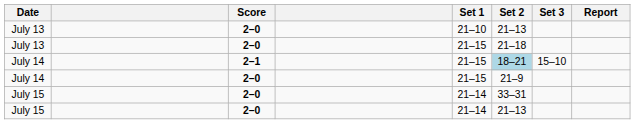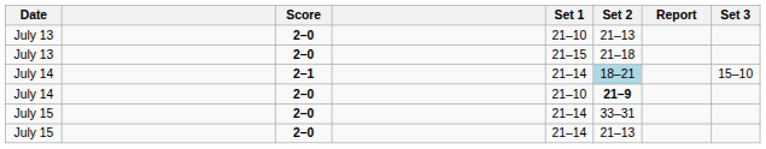columns swapped: Set 3 <-> Report
July 14 / 2–1 | Set 1: 21–15 -> 21–14
July 14 / 2–0 | Set 1: 21–15 -> 21–10
July 14 / 2–0 | Set 2: normal -> bold
